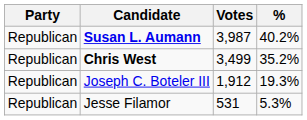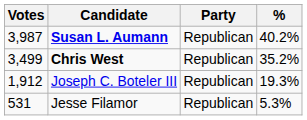columns swapped: Party <-> Votes
